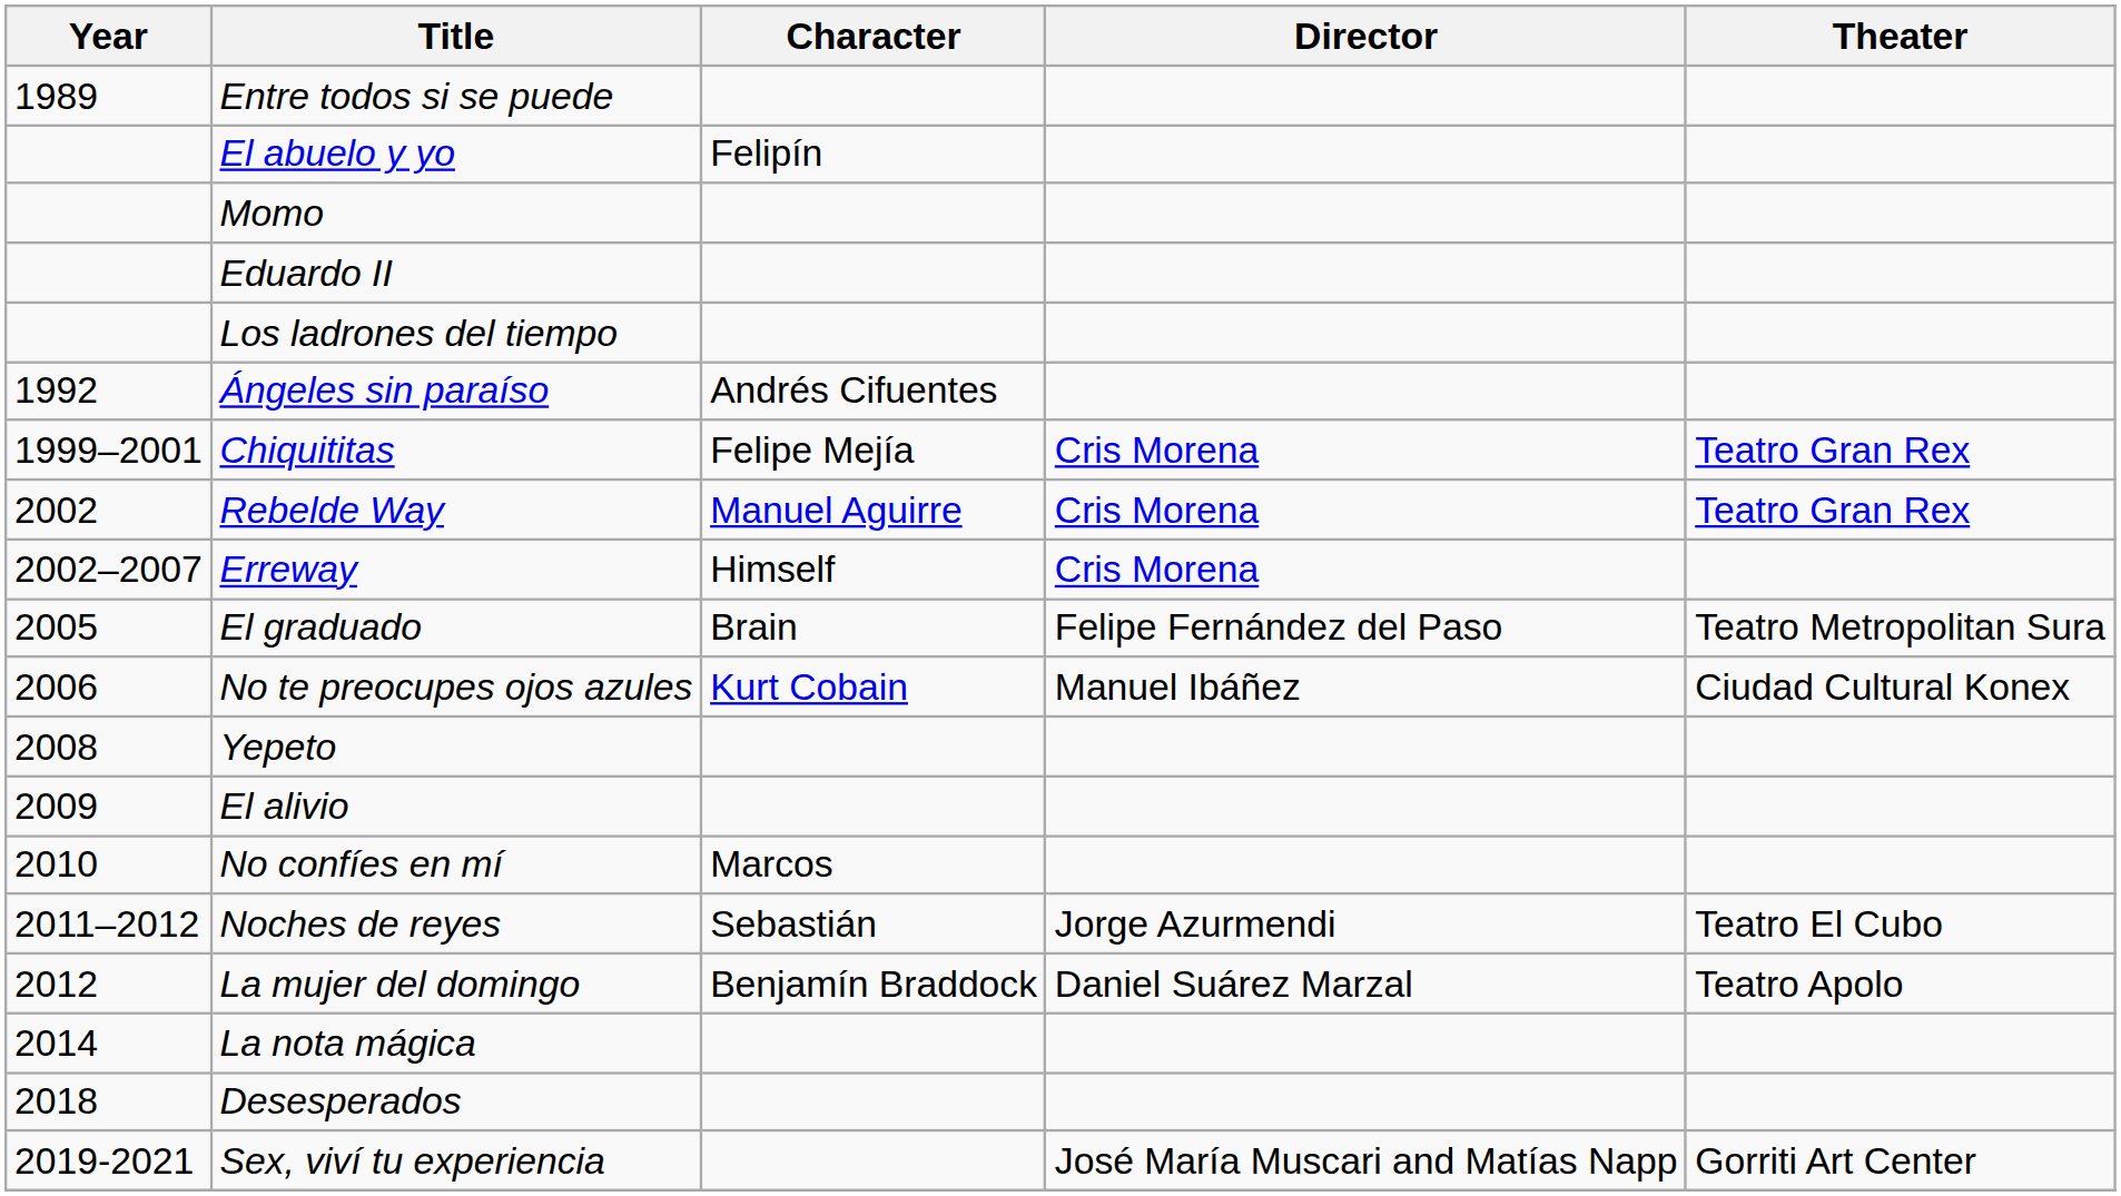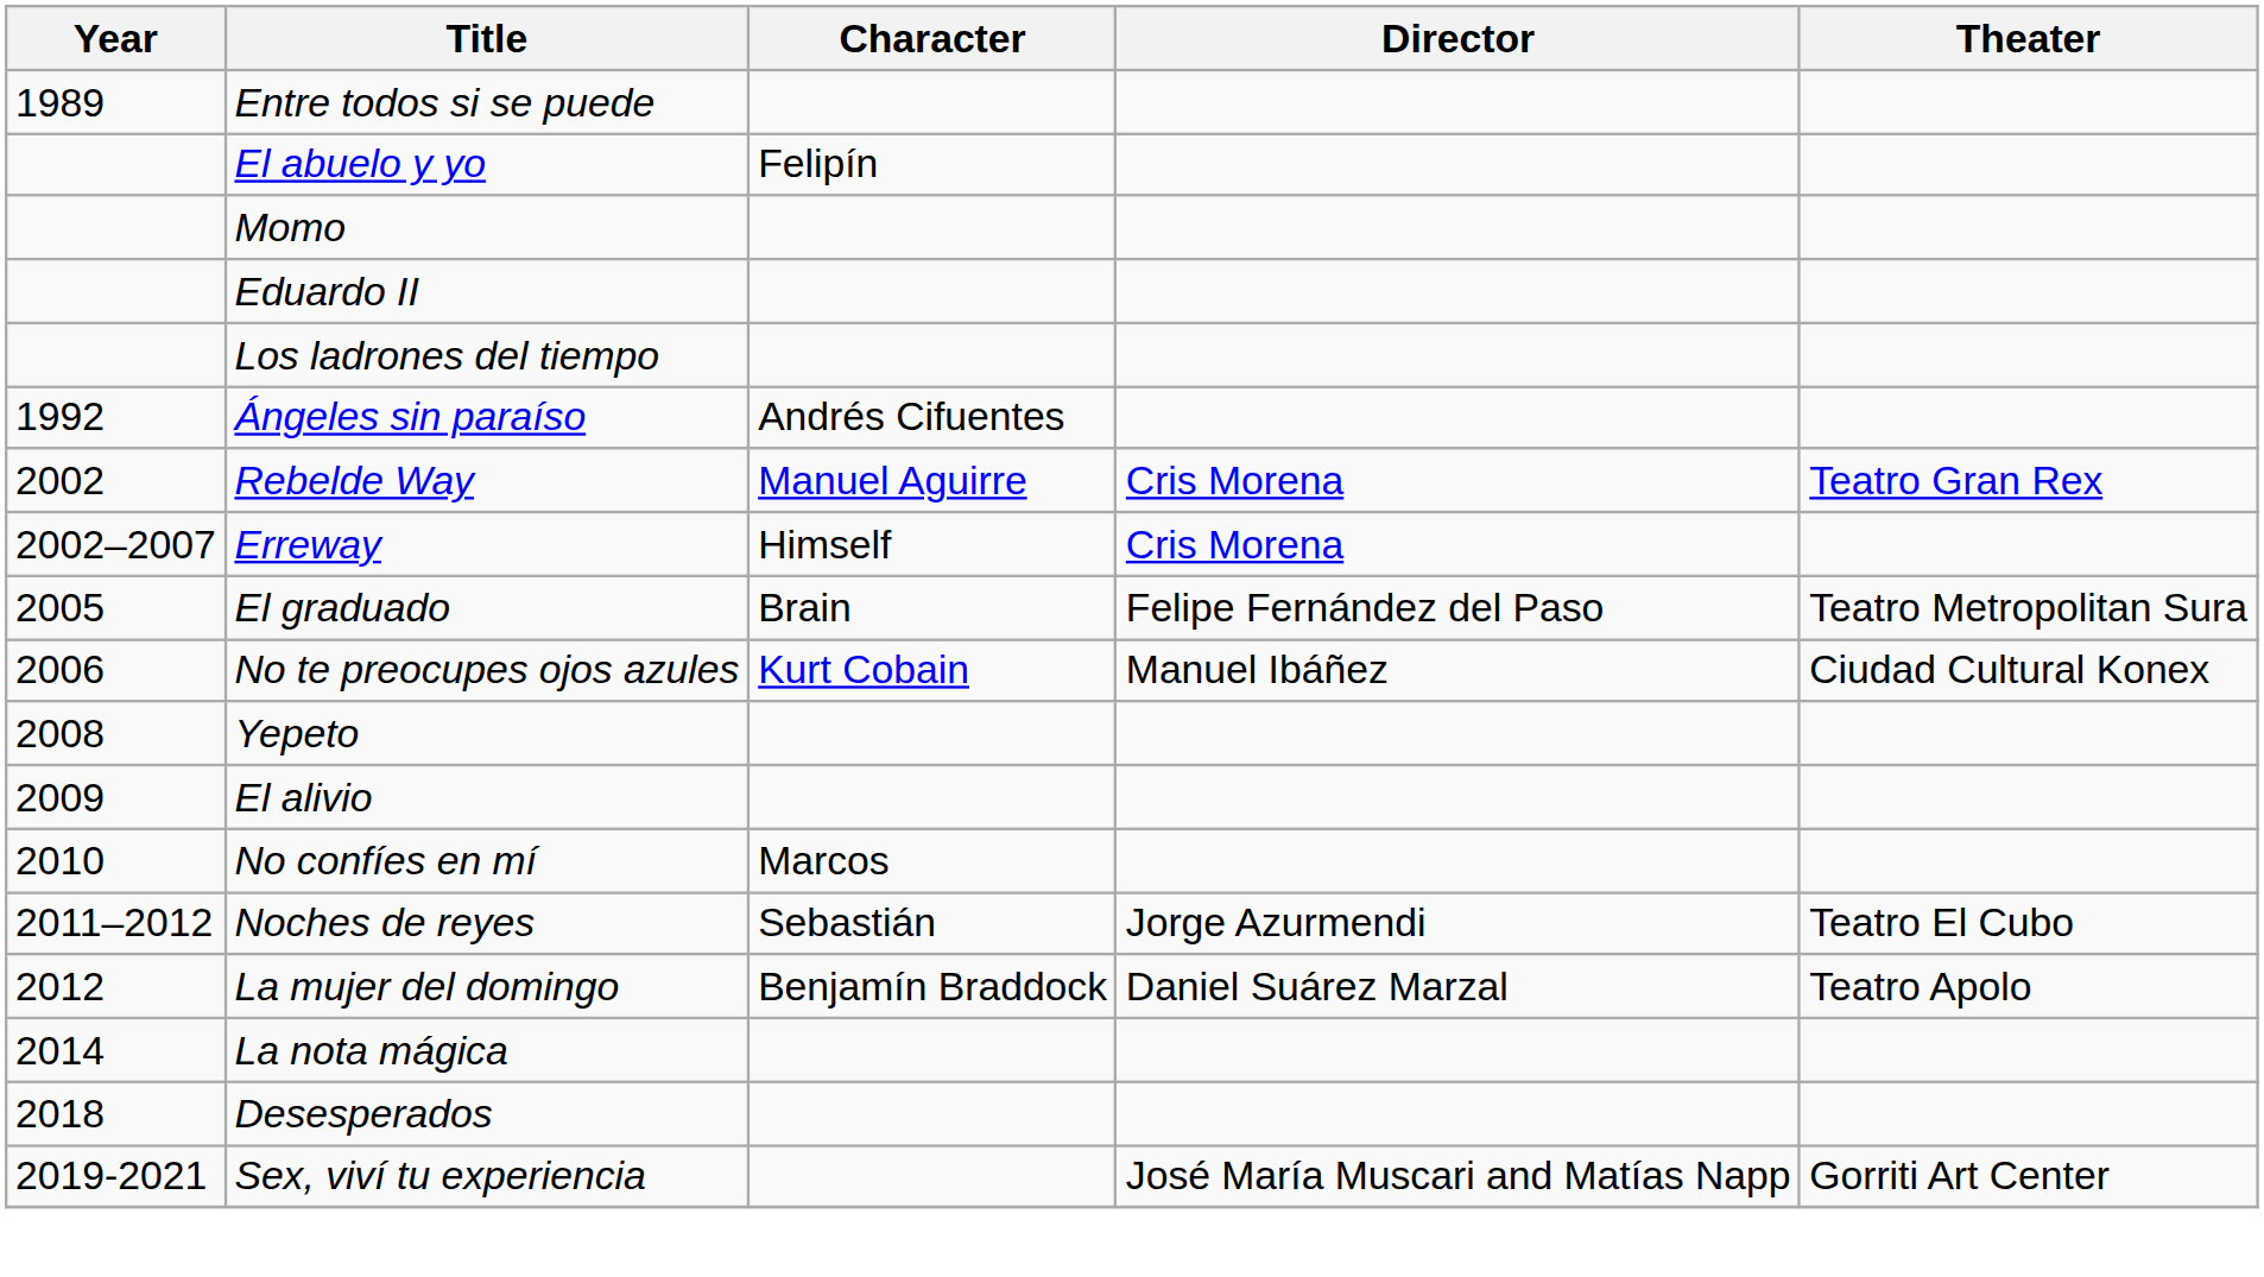- row: 1999–2001 | Chiquititas | Felipe Mejía | Cris Morena | Teatro Gran Rex
